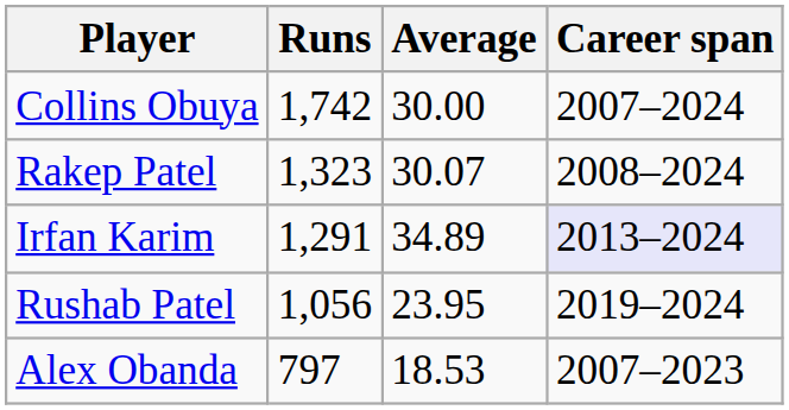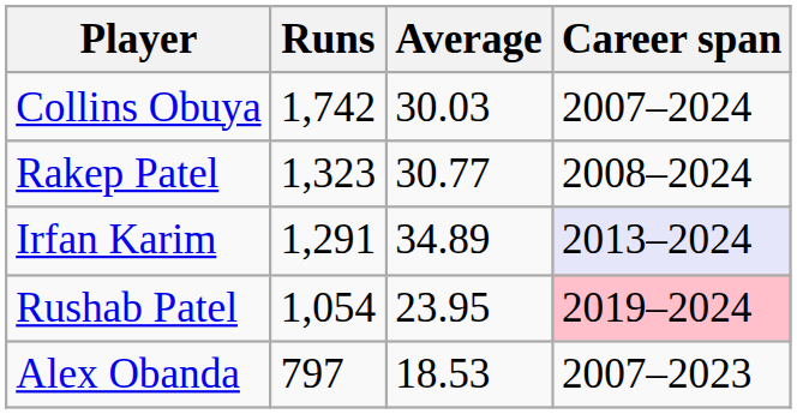Collins Obuya | Average: 30.00 -> 30.03
Rakep Patel | Average: 30.07 -> 30.77
Rushab Patel | Runs: 1,056 -> 1,054
Rushab Patel | Career span: no background -> pink background
